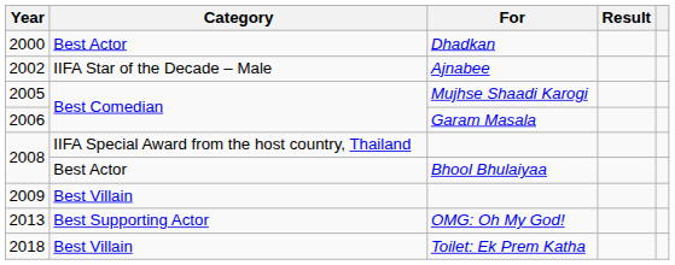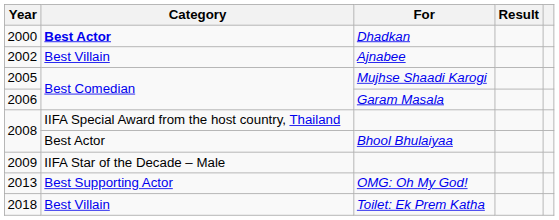2000 | Category: normal -> bold
2002 | Category: IIFA Star of the Decade – Male -> Best Villain
2009 | Category: Best Villain -> IIFA Star of the Decade – Male
